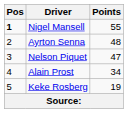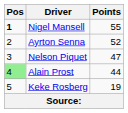Ayrton Senna | Points: 48 -> 52
Alain Prost | Pos: no background -> lightgreen background
Alain Prost | Points: 34 -> 44
